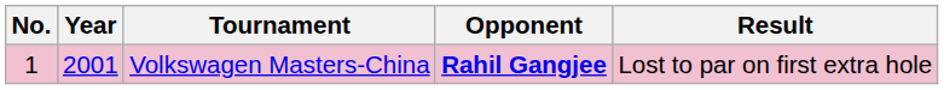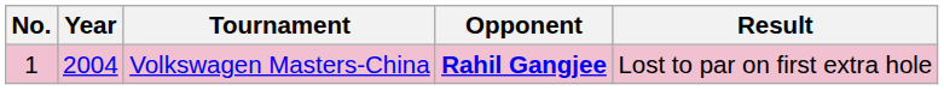Volkswagen Masters-China | Year: 2001 -> 2004
